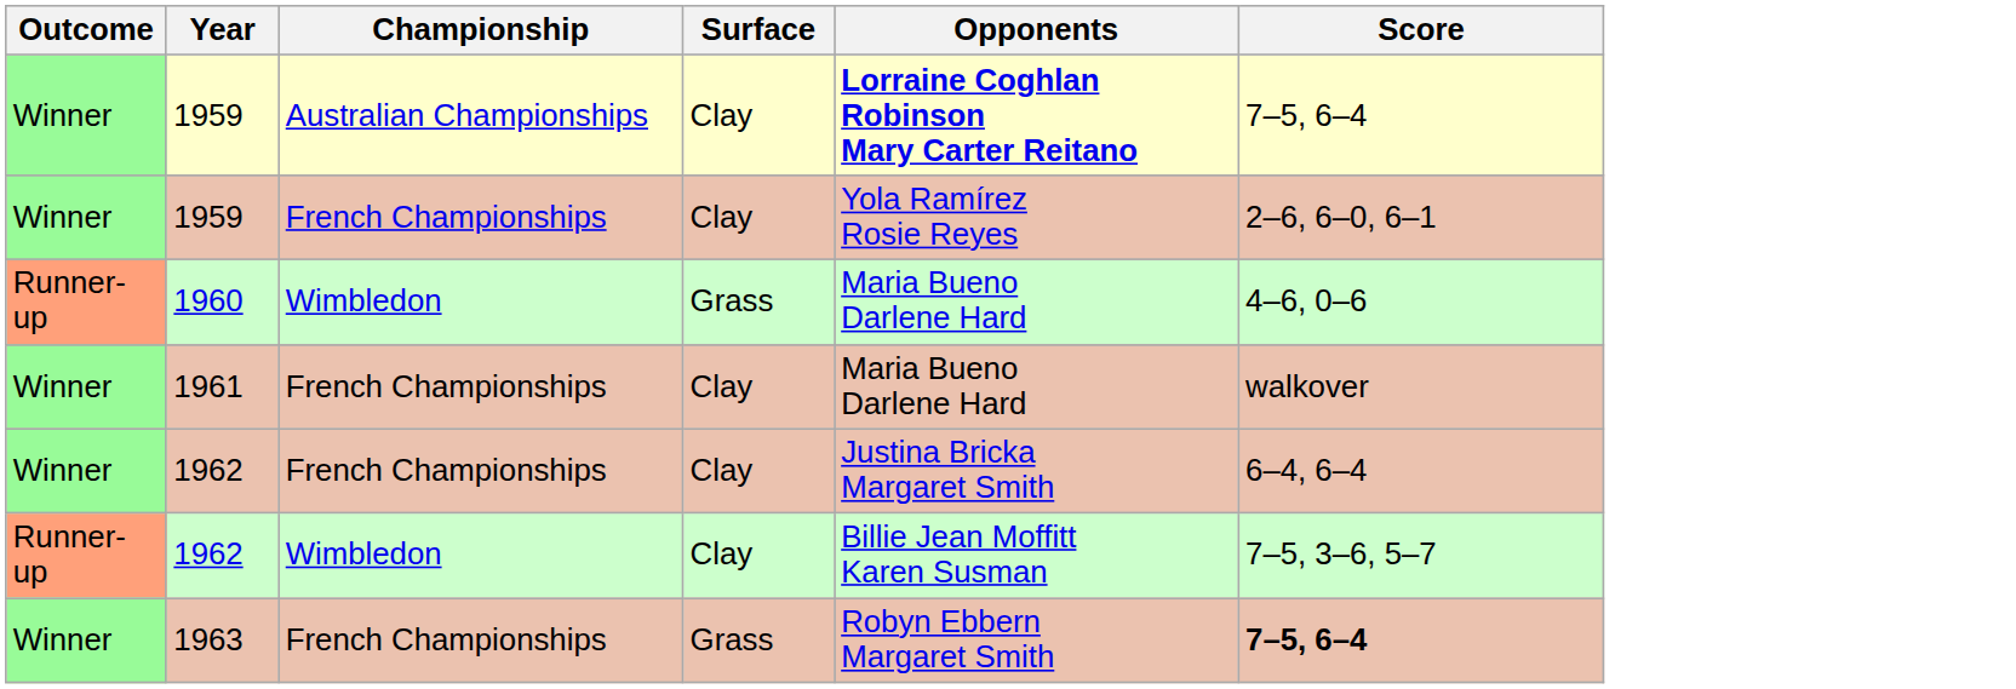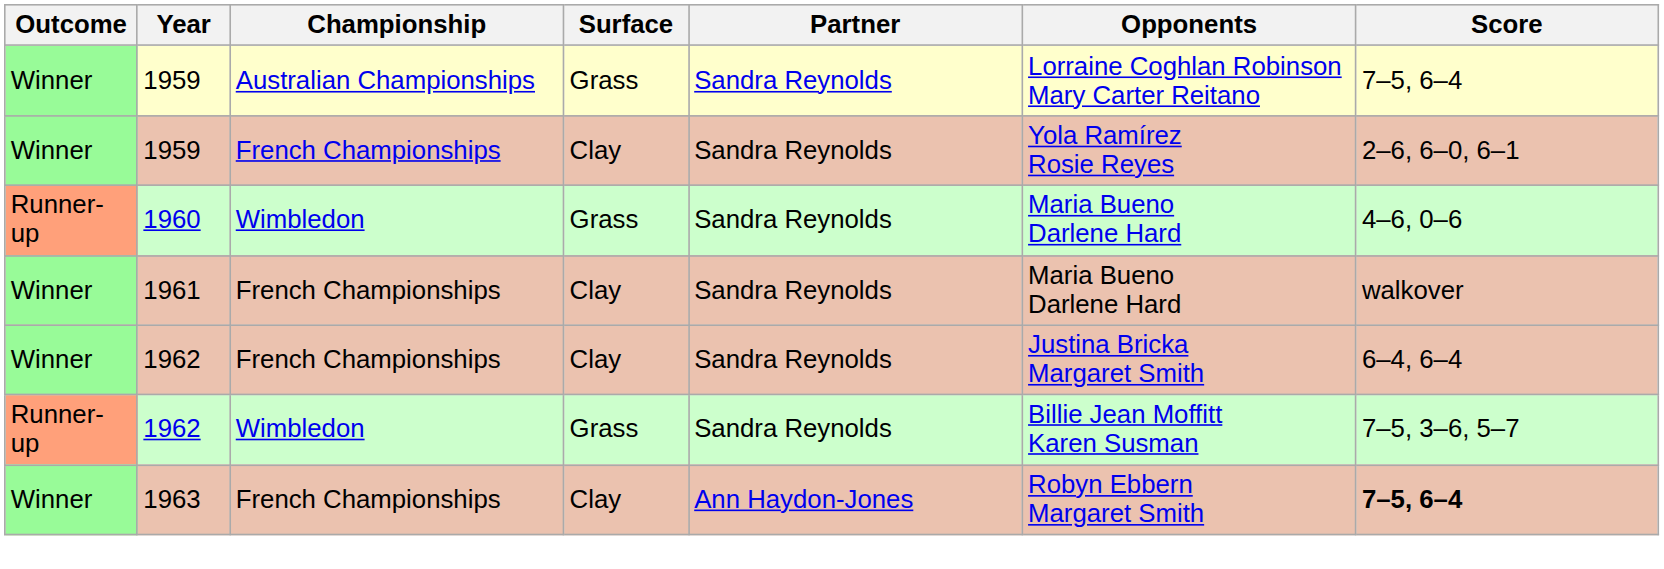+ column: Partner | Sandra Reynolds | Sandra Reynolds | Sandra Reynolds | Sandra Reynolds | Sandra Reynolds | Sandra Reynolds | Ann Haydon-Jones
1959 / Australian Championships | Surface: Clay -> Grass
1959 / Australian Championships | Opponents: bold -> normal
1962 / Wimbledon | Surface: Clay -> Grass
1963 | Surface: Grass -> Clay
